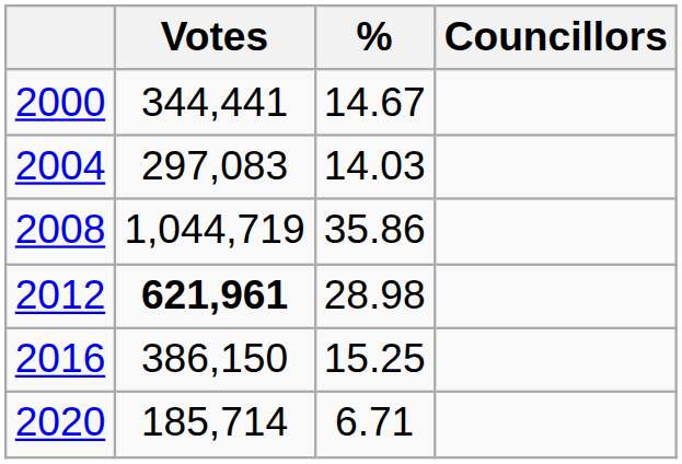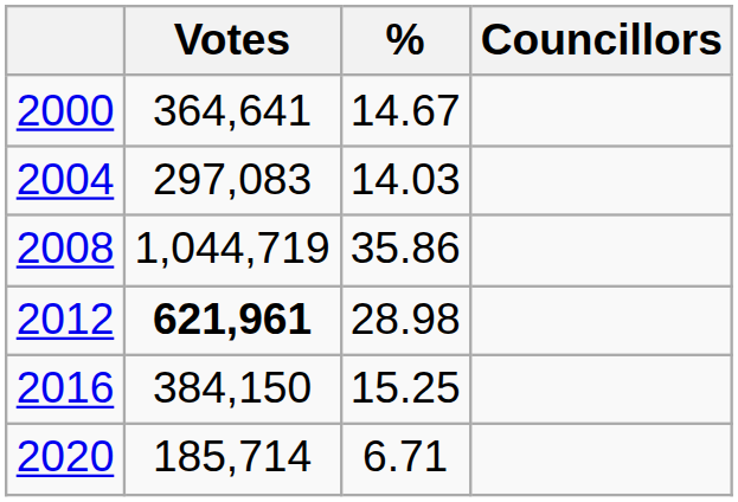2000 | Votes: 344,441 -> 364,641
2016 | Votes: 386,150 -> 384,150
